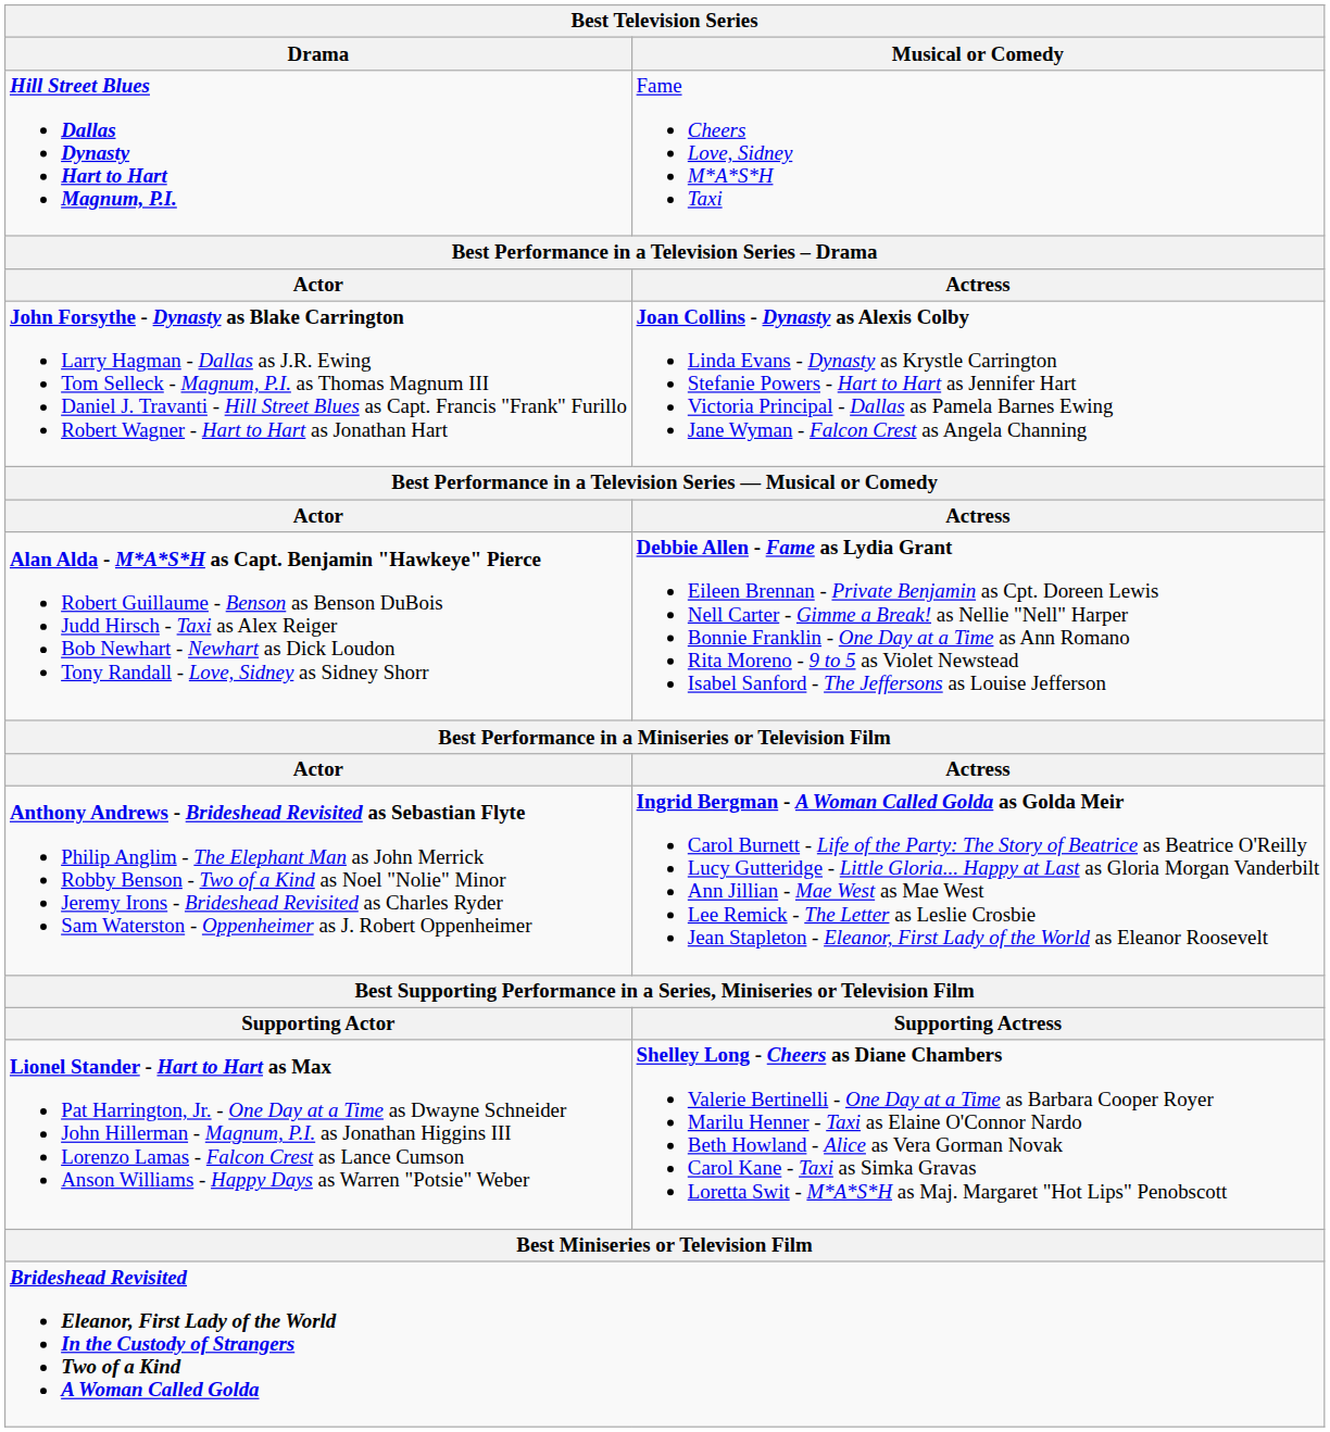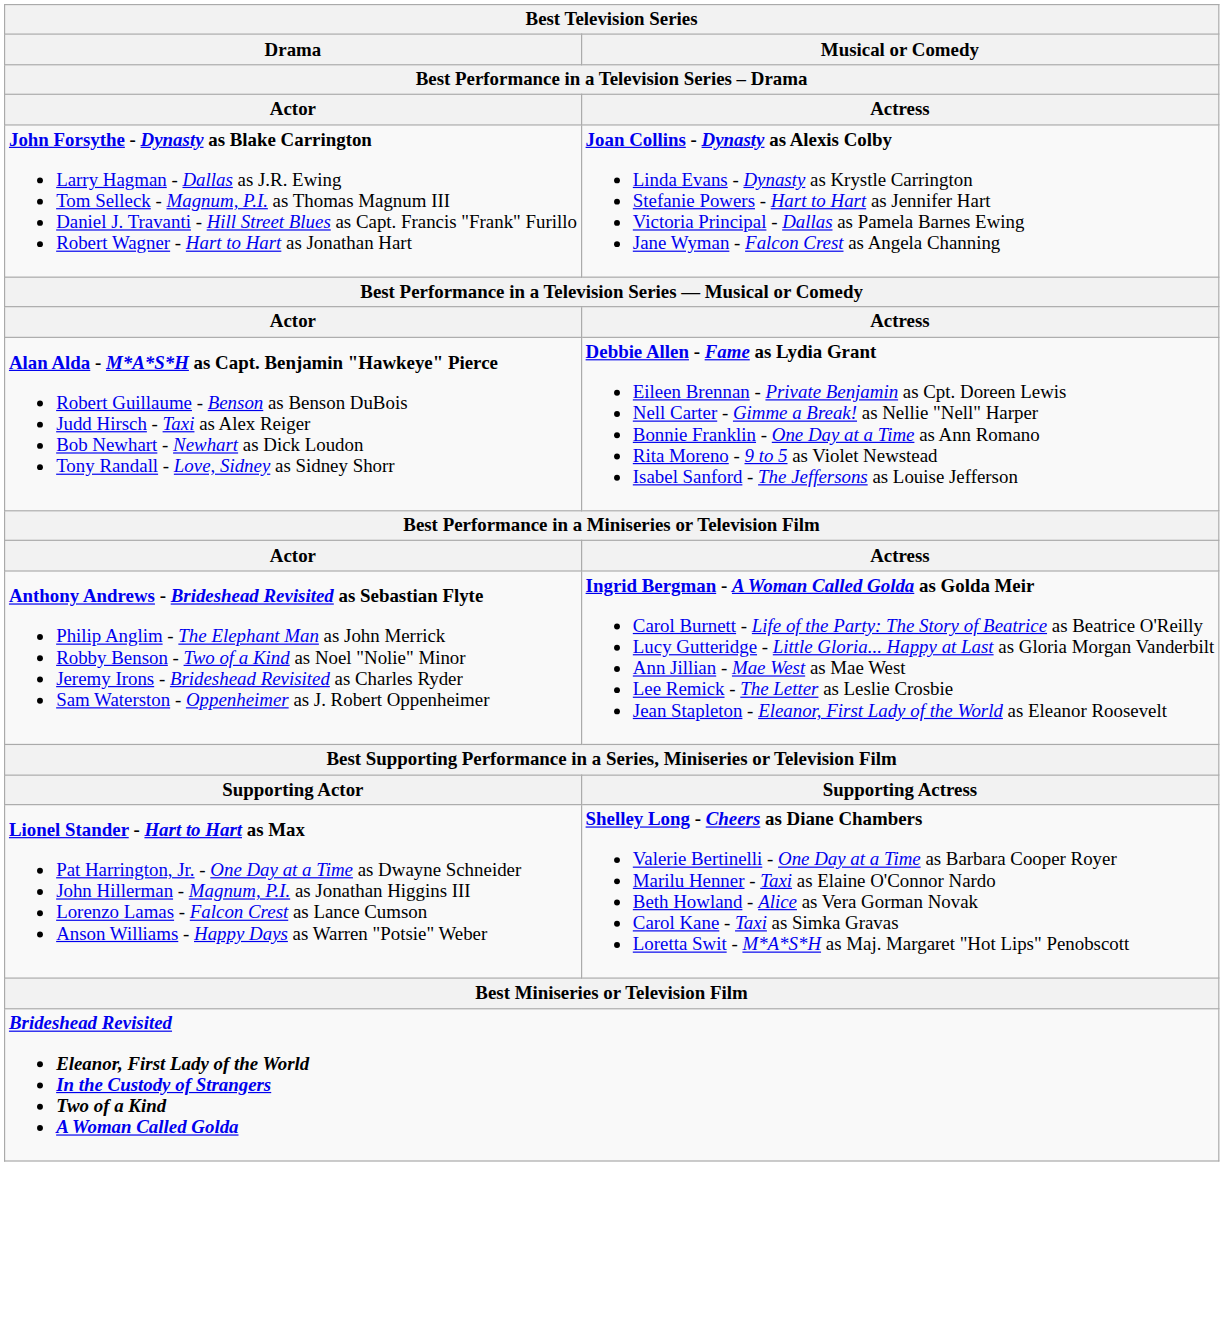- row: Hill Street Blues Dallas Dynasty Hart to Hart Magnum, P.I. | Fame Cheers Love, Sidney M*A*S*H Taxi
